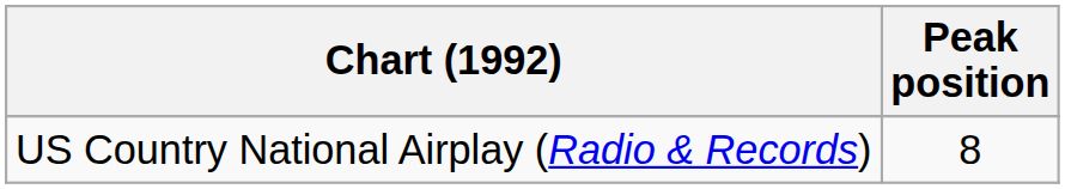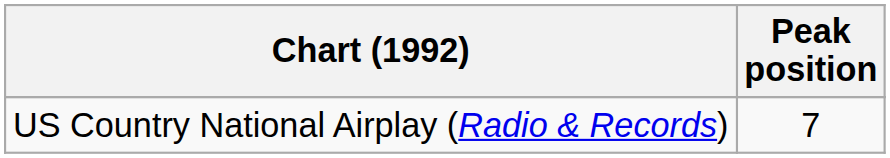US Country National Airplay (Radio & Records) | Peak position: 8 -> 7
